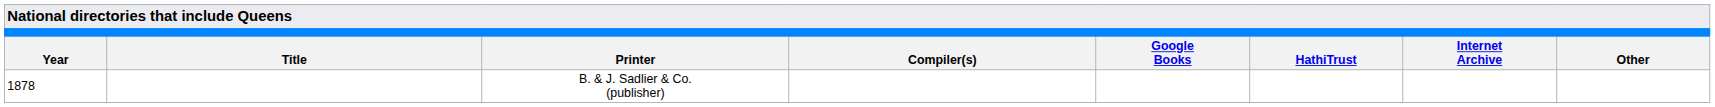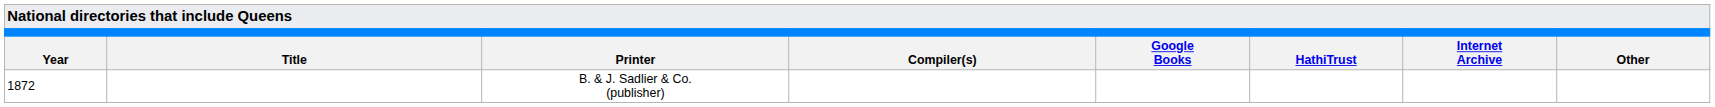B. & J. Sadlier & Co. (publisher) | Year: 1878 -> 1872
